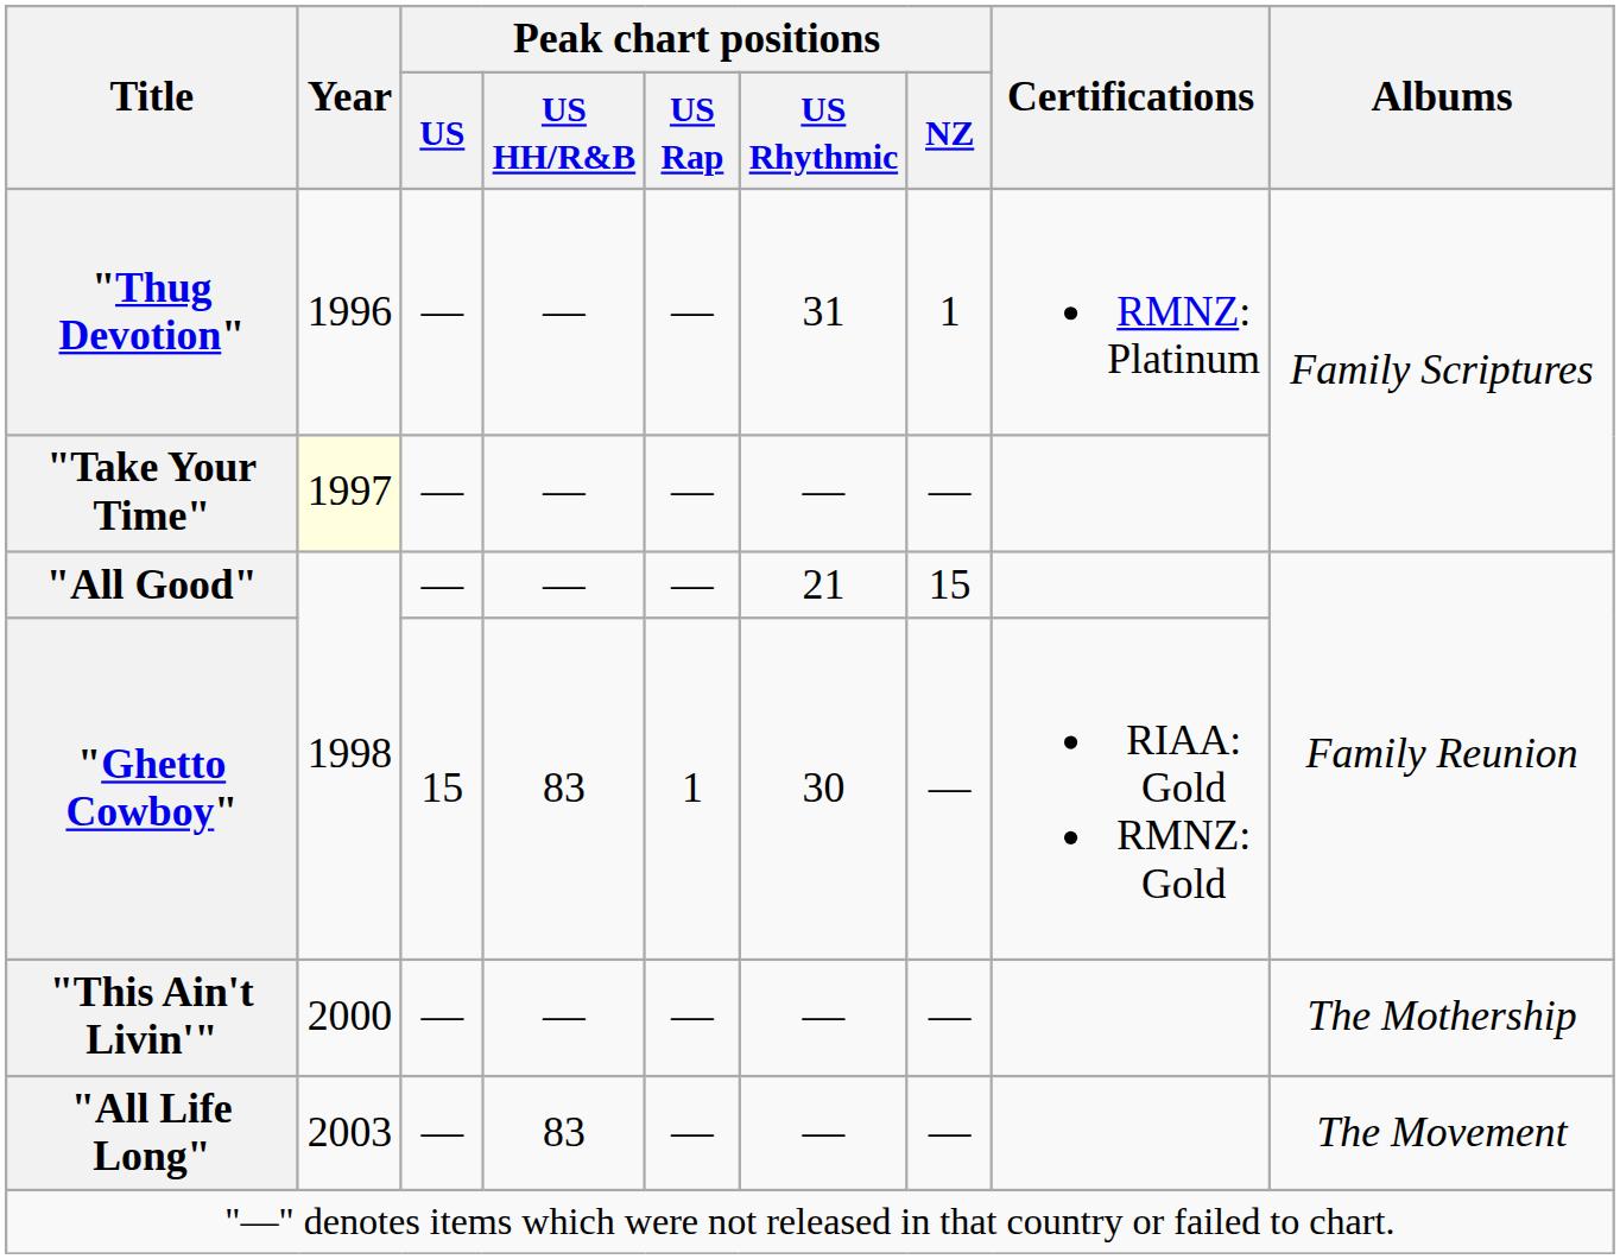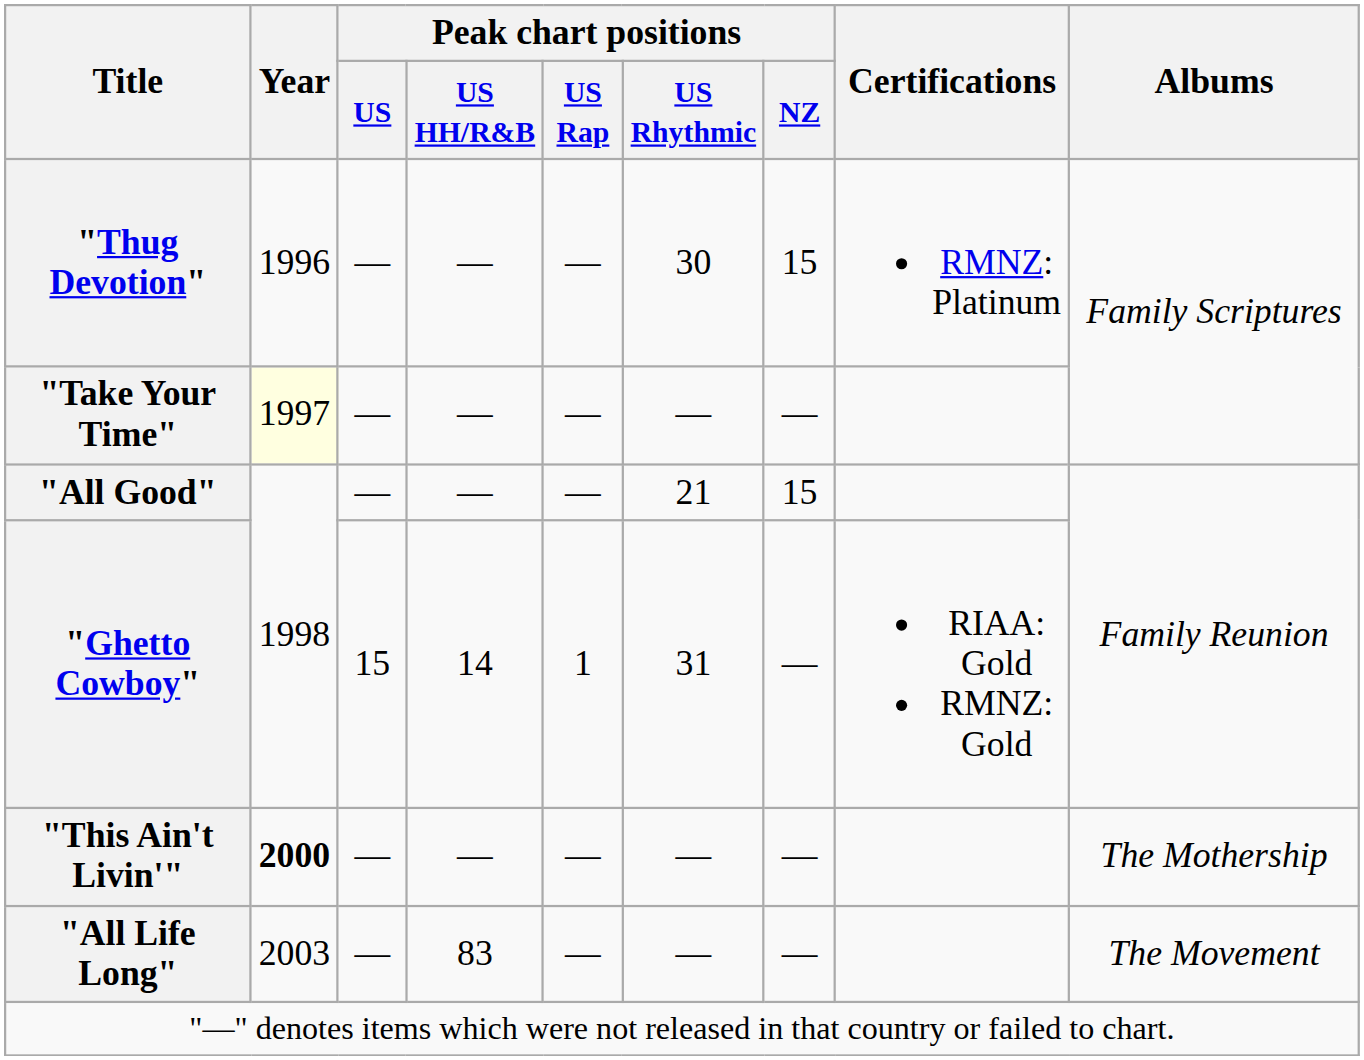"Thug Devotion" | Peak chart positions / US Rhythmic: 31 -> 30
"Thug Devotion" | Peak chart positions / NZ: 1 -> 15
"Ghetto Cowboy" | Peak chart positions / US HH/R&B: 83 -> 14
"Ghetto Cowboy" | Peak chart positions / US Rhythmic: 30 -> 31
"This Ain't Livin'" | Year: normal -> bold
